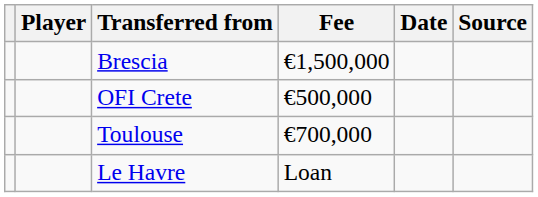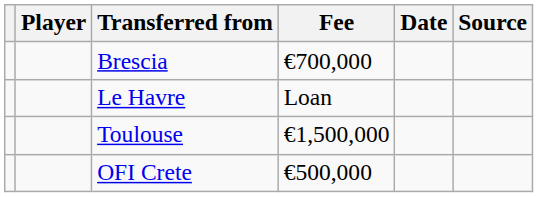Brescia | Fee: €1,500,000 -> €700,000
rows swapped: OFI Crete <-> Le Havre
Toulouse | Fee: €700,000 -> €1,500,000
